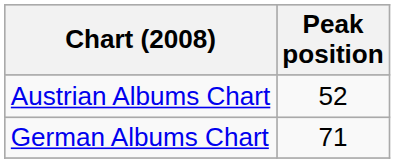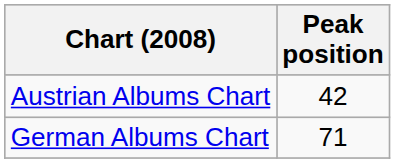Austrian Albums Chart | Peak position: 52 -> 42
